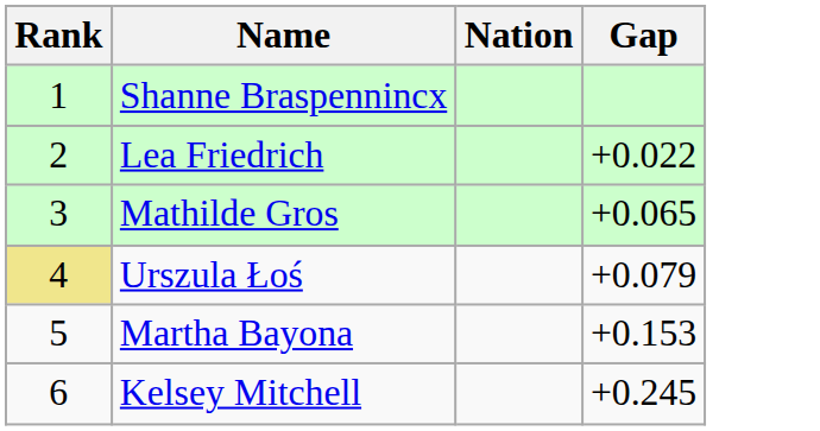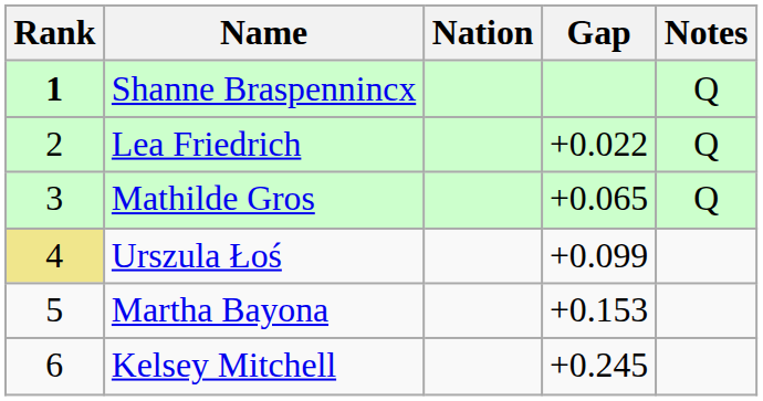+ column: Notes | Q | Q | Q
Shanne Braspennincx | Rank: normal -> bold
Urszula Łoś | Gap: +0.079 -> +0.099
